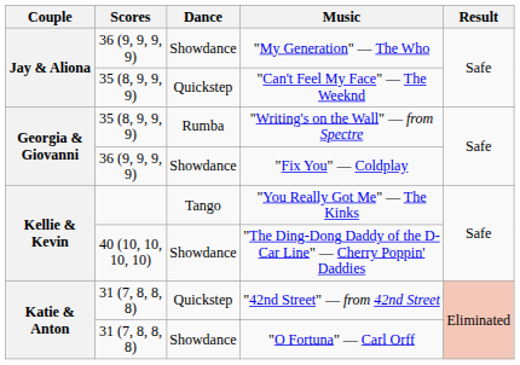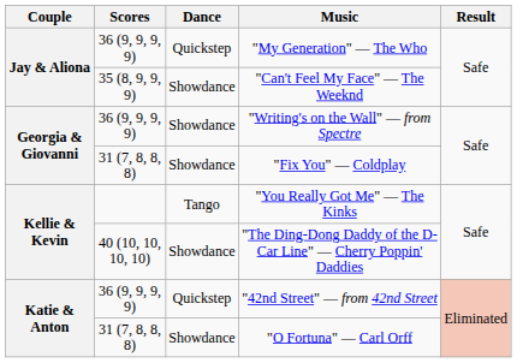"My Generation" — The Who | Dance: Showdance -> Quickstep
"Can't Feel My Face" — The Weeknd | Dance: Quickstep -> Showdance
"Writing's on the Wall" — from Spectre | Scores: 35 (8, 9, 9, 9) -> 36 (9, 9, 9, 9)
"Writing's on the Wall" — from Spectre | Dance: Rumba -> Showdance
"Fix You" — Coldplay | Scores: 36 (9, 9, 9, 9) -> 31 (7, 8, 8, 8)
"42nd Street" — from 42nd Street | Scores: 31 (7, 8, 8, 8) -> 36 (9, 9, 9, 9)
